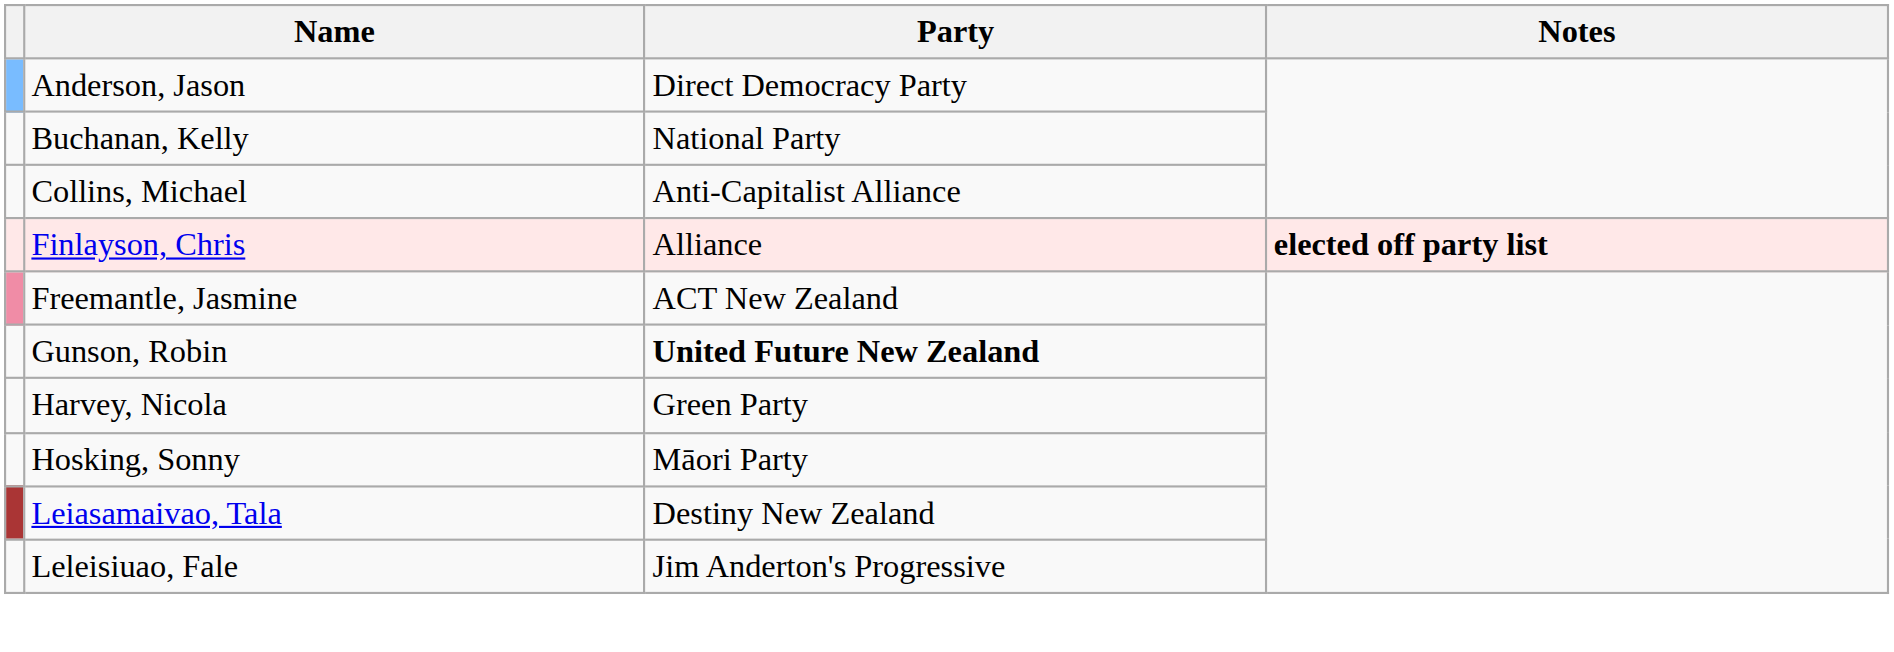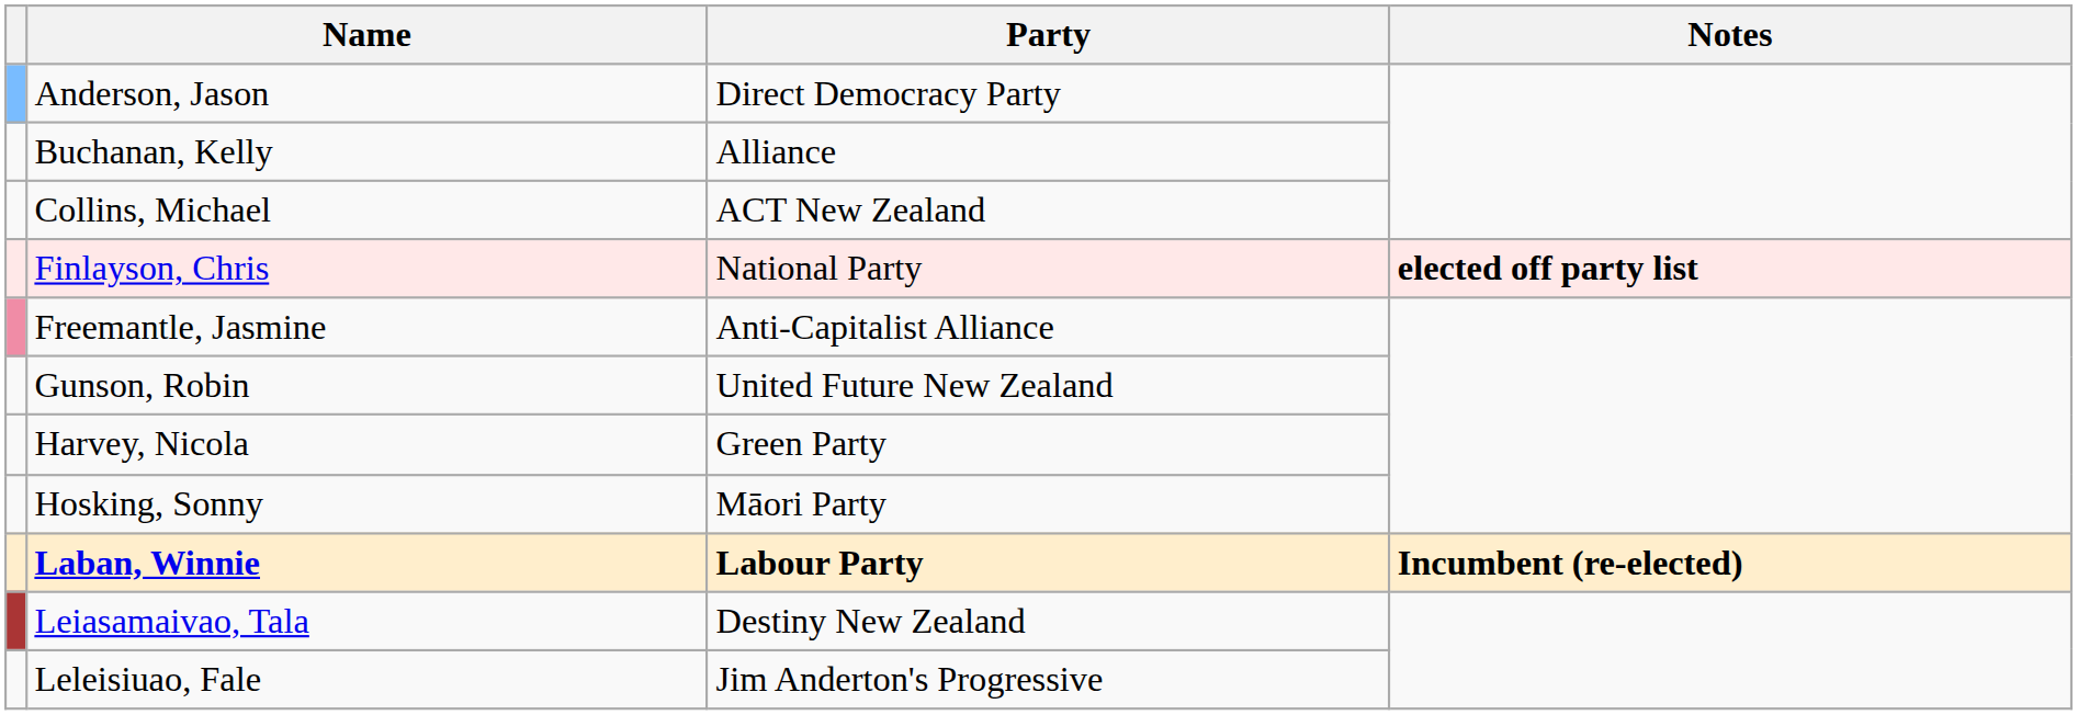Buchanan, Kelly | Party: National Party -> Alliance
Collins, Michael | Party: Anti-Capitalist Alliance -> ACT New Zealand
Finlayson, Chris | Party: Alliance -> National Party
Freemantle, Jasmine | Party: ACT New Zealand -> Anti-Capitalist Alliance
Gunson, Robin | Party: bold -> normal
+ row: Laban, Winnie | Labour Party | Incumbent (re-elected)
